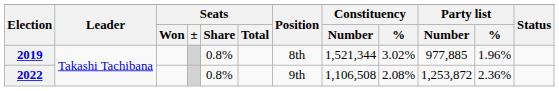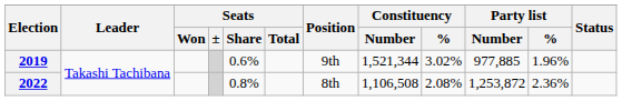2019 | Seats / Share: 0.8% -> 0.6%
2019 | Position: 8th -> 9th
2022 | Position: 9th -> 8th
